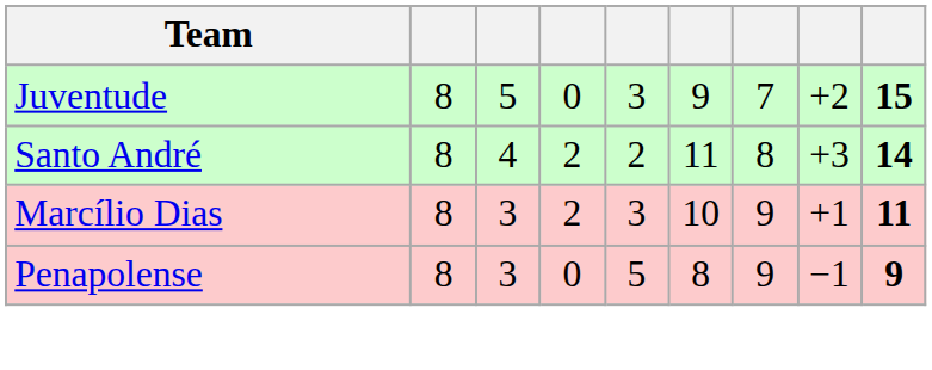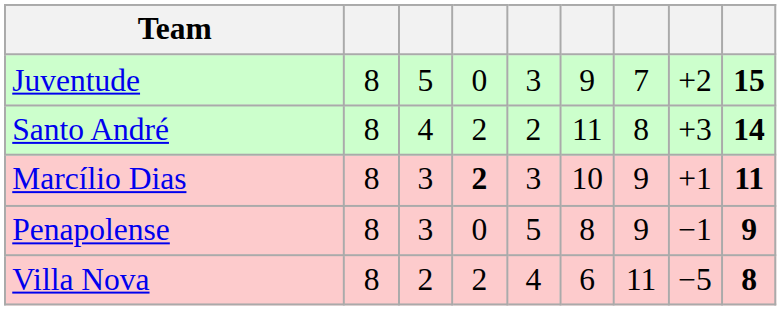Marcílio Dias | column 4: normal -> bold
+ row: Villa Nova | 8 | 2 | 2 | 4 | 6 | 11 | −5 | 8
